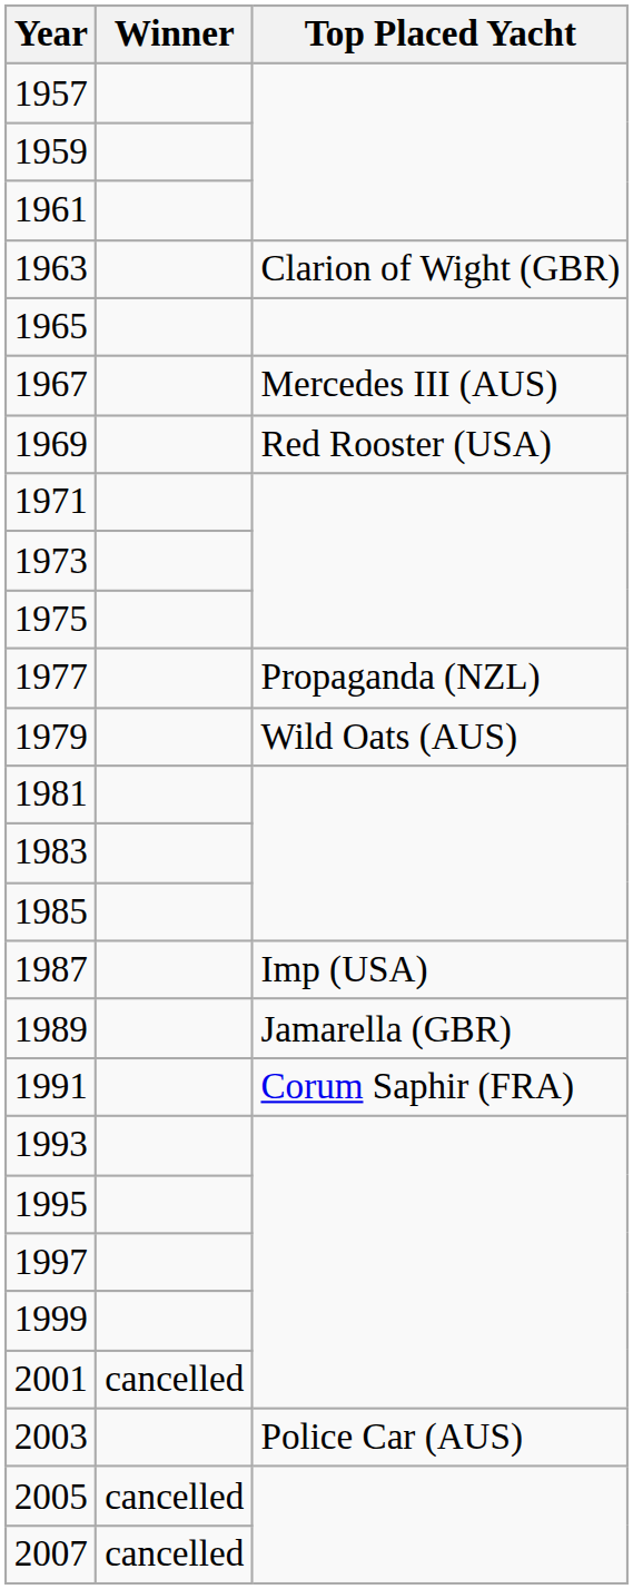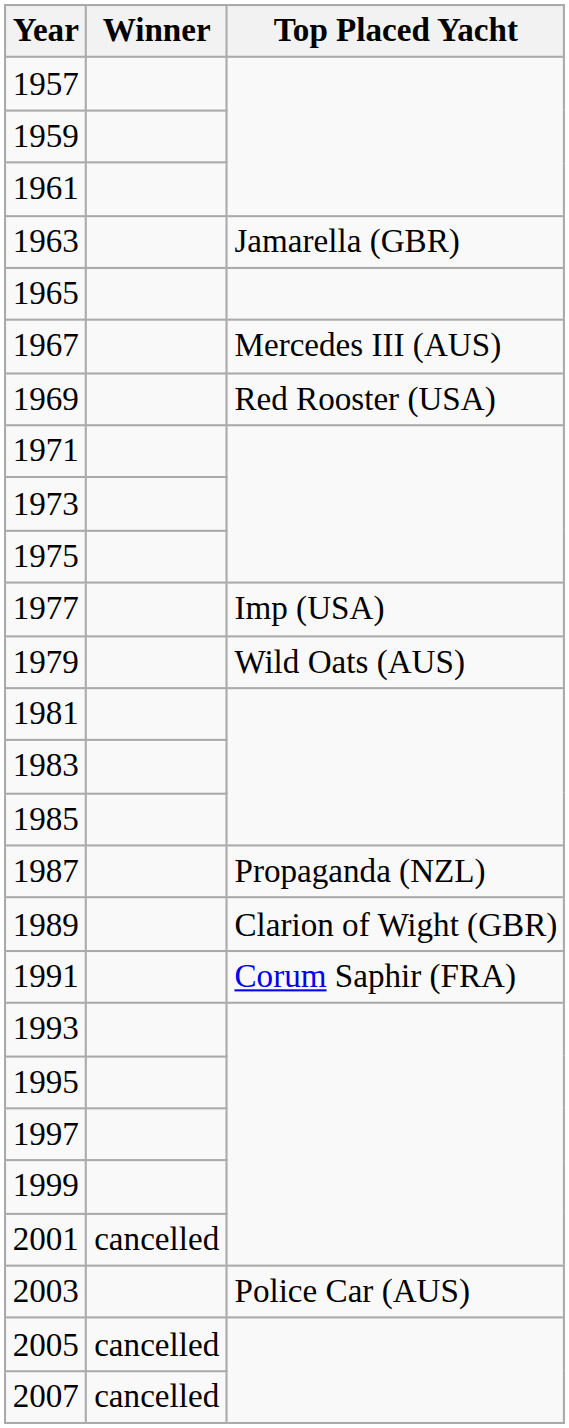1963 | Top Placed Yacht: Clarion of Wight (GBR) -> Jamarella (GBR)
1977 | Top Placed Yacht: Propaganda (NZL) -> Imp (USA)
1987 | Top Placed Yacht: Imp (USA) -> Propaganda (NZL)
1989 | Top Placed Yacht: Jamarella (GBR) -> Clarion of Wight (GBR)
